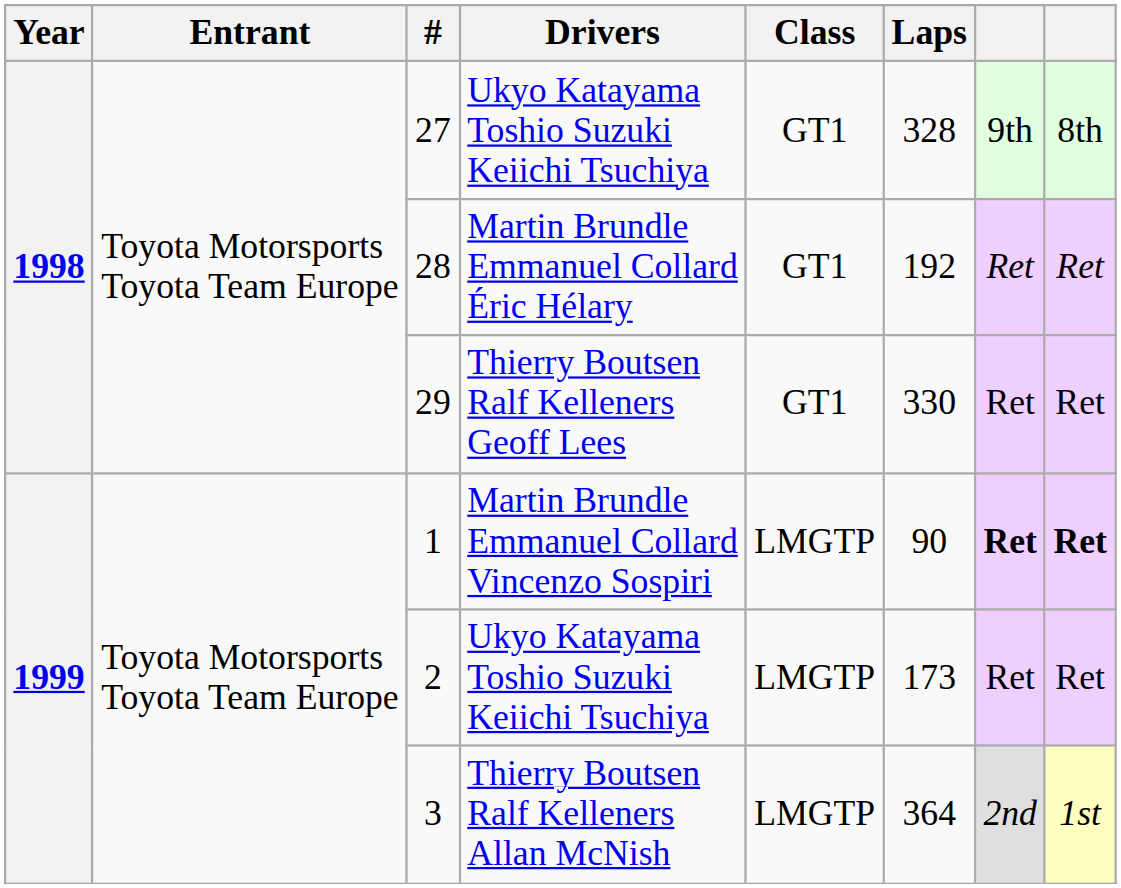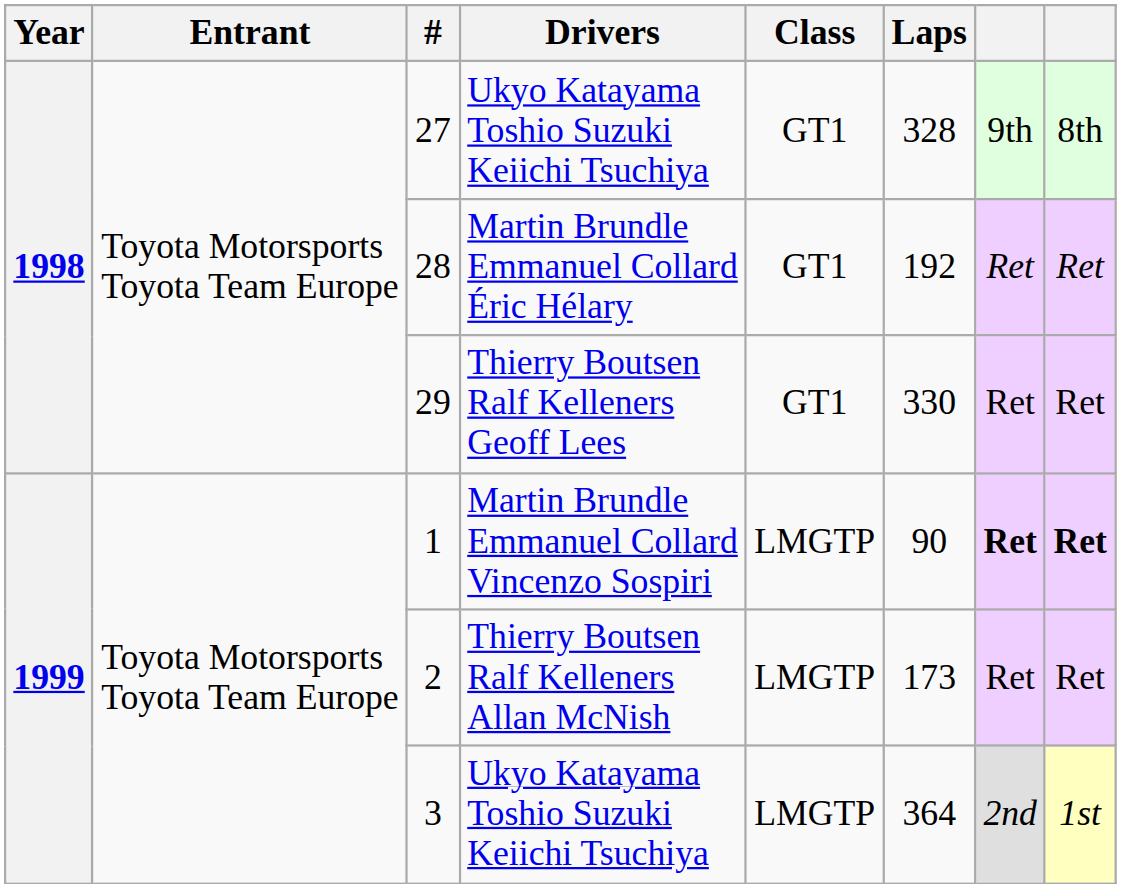2 | Drivers: Ukyo Katayama Toshio Suzuki Keiichi Tsuchiya -> Thierry Boutsen Ralf Kelleners Allan McNish
3 | Drivers: Thierry Boutsen Ralf Kelleners Allan McNish -> Ukyo Katayama Toshio Suzuki Keiichi Tsuchiya
